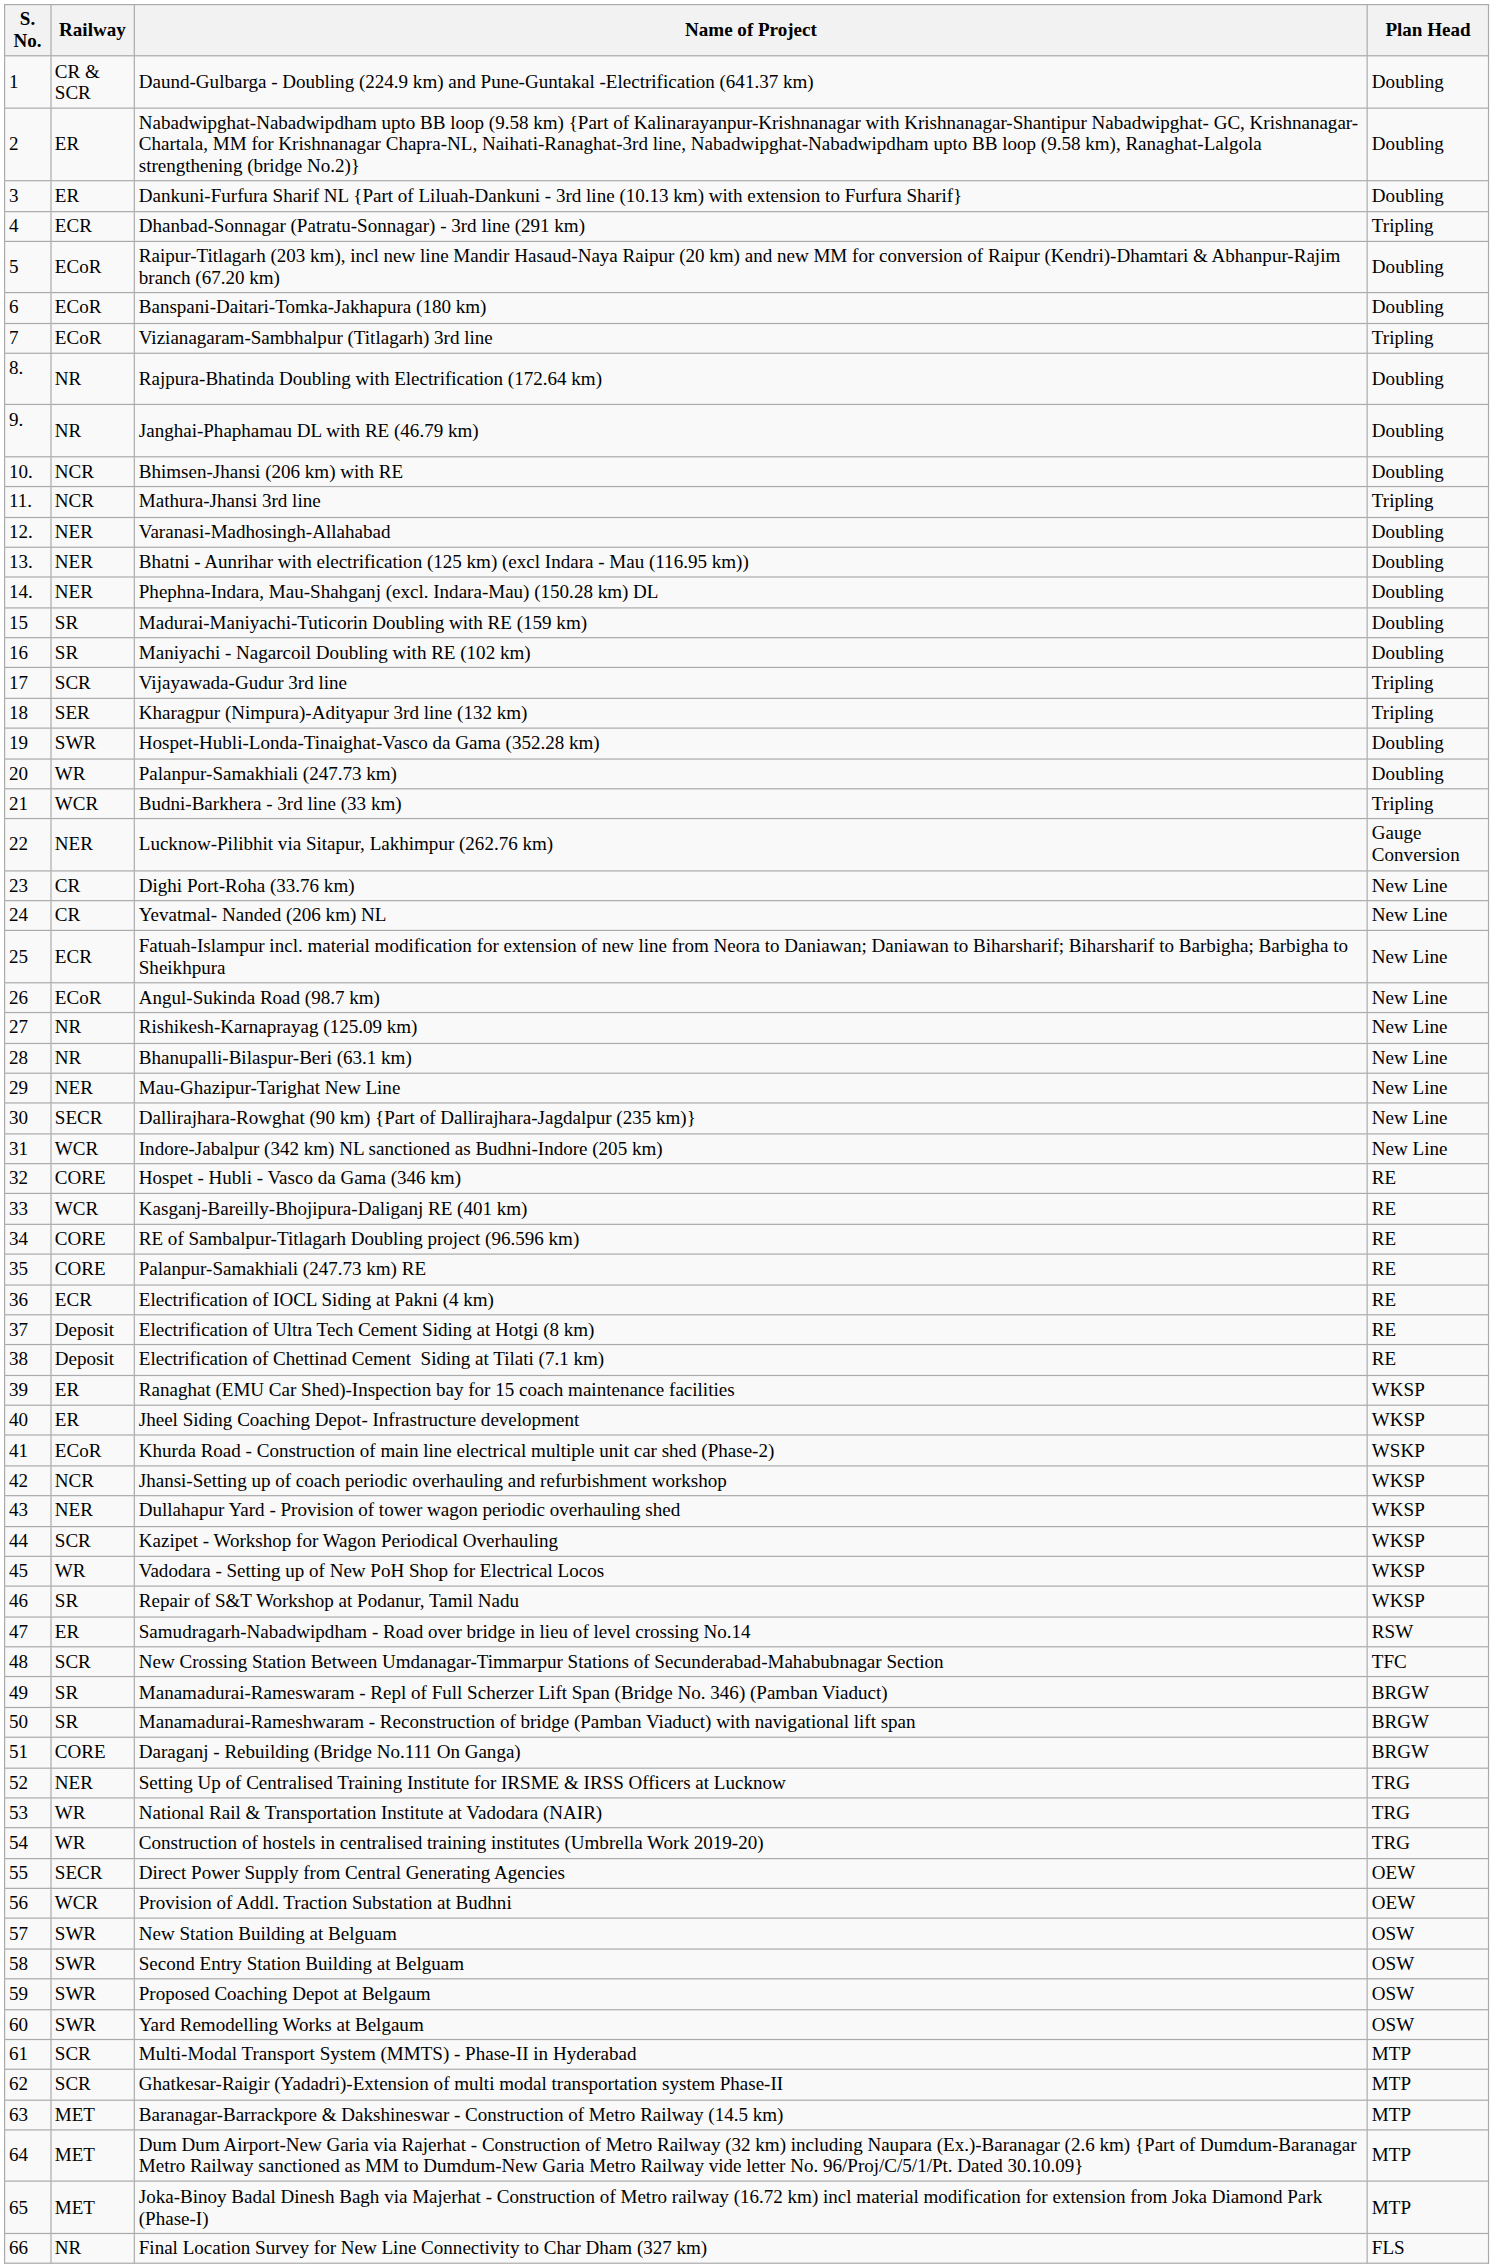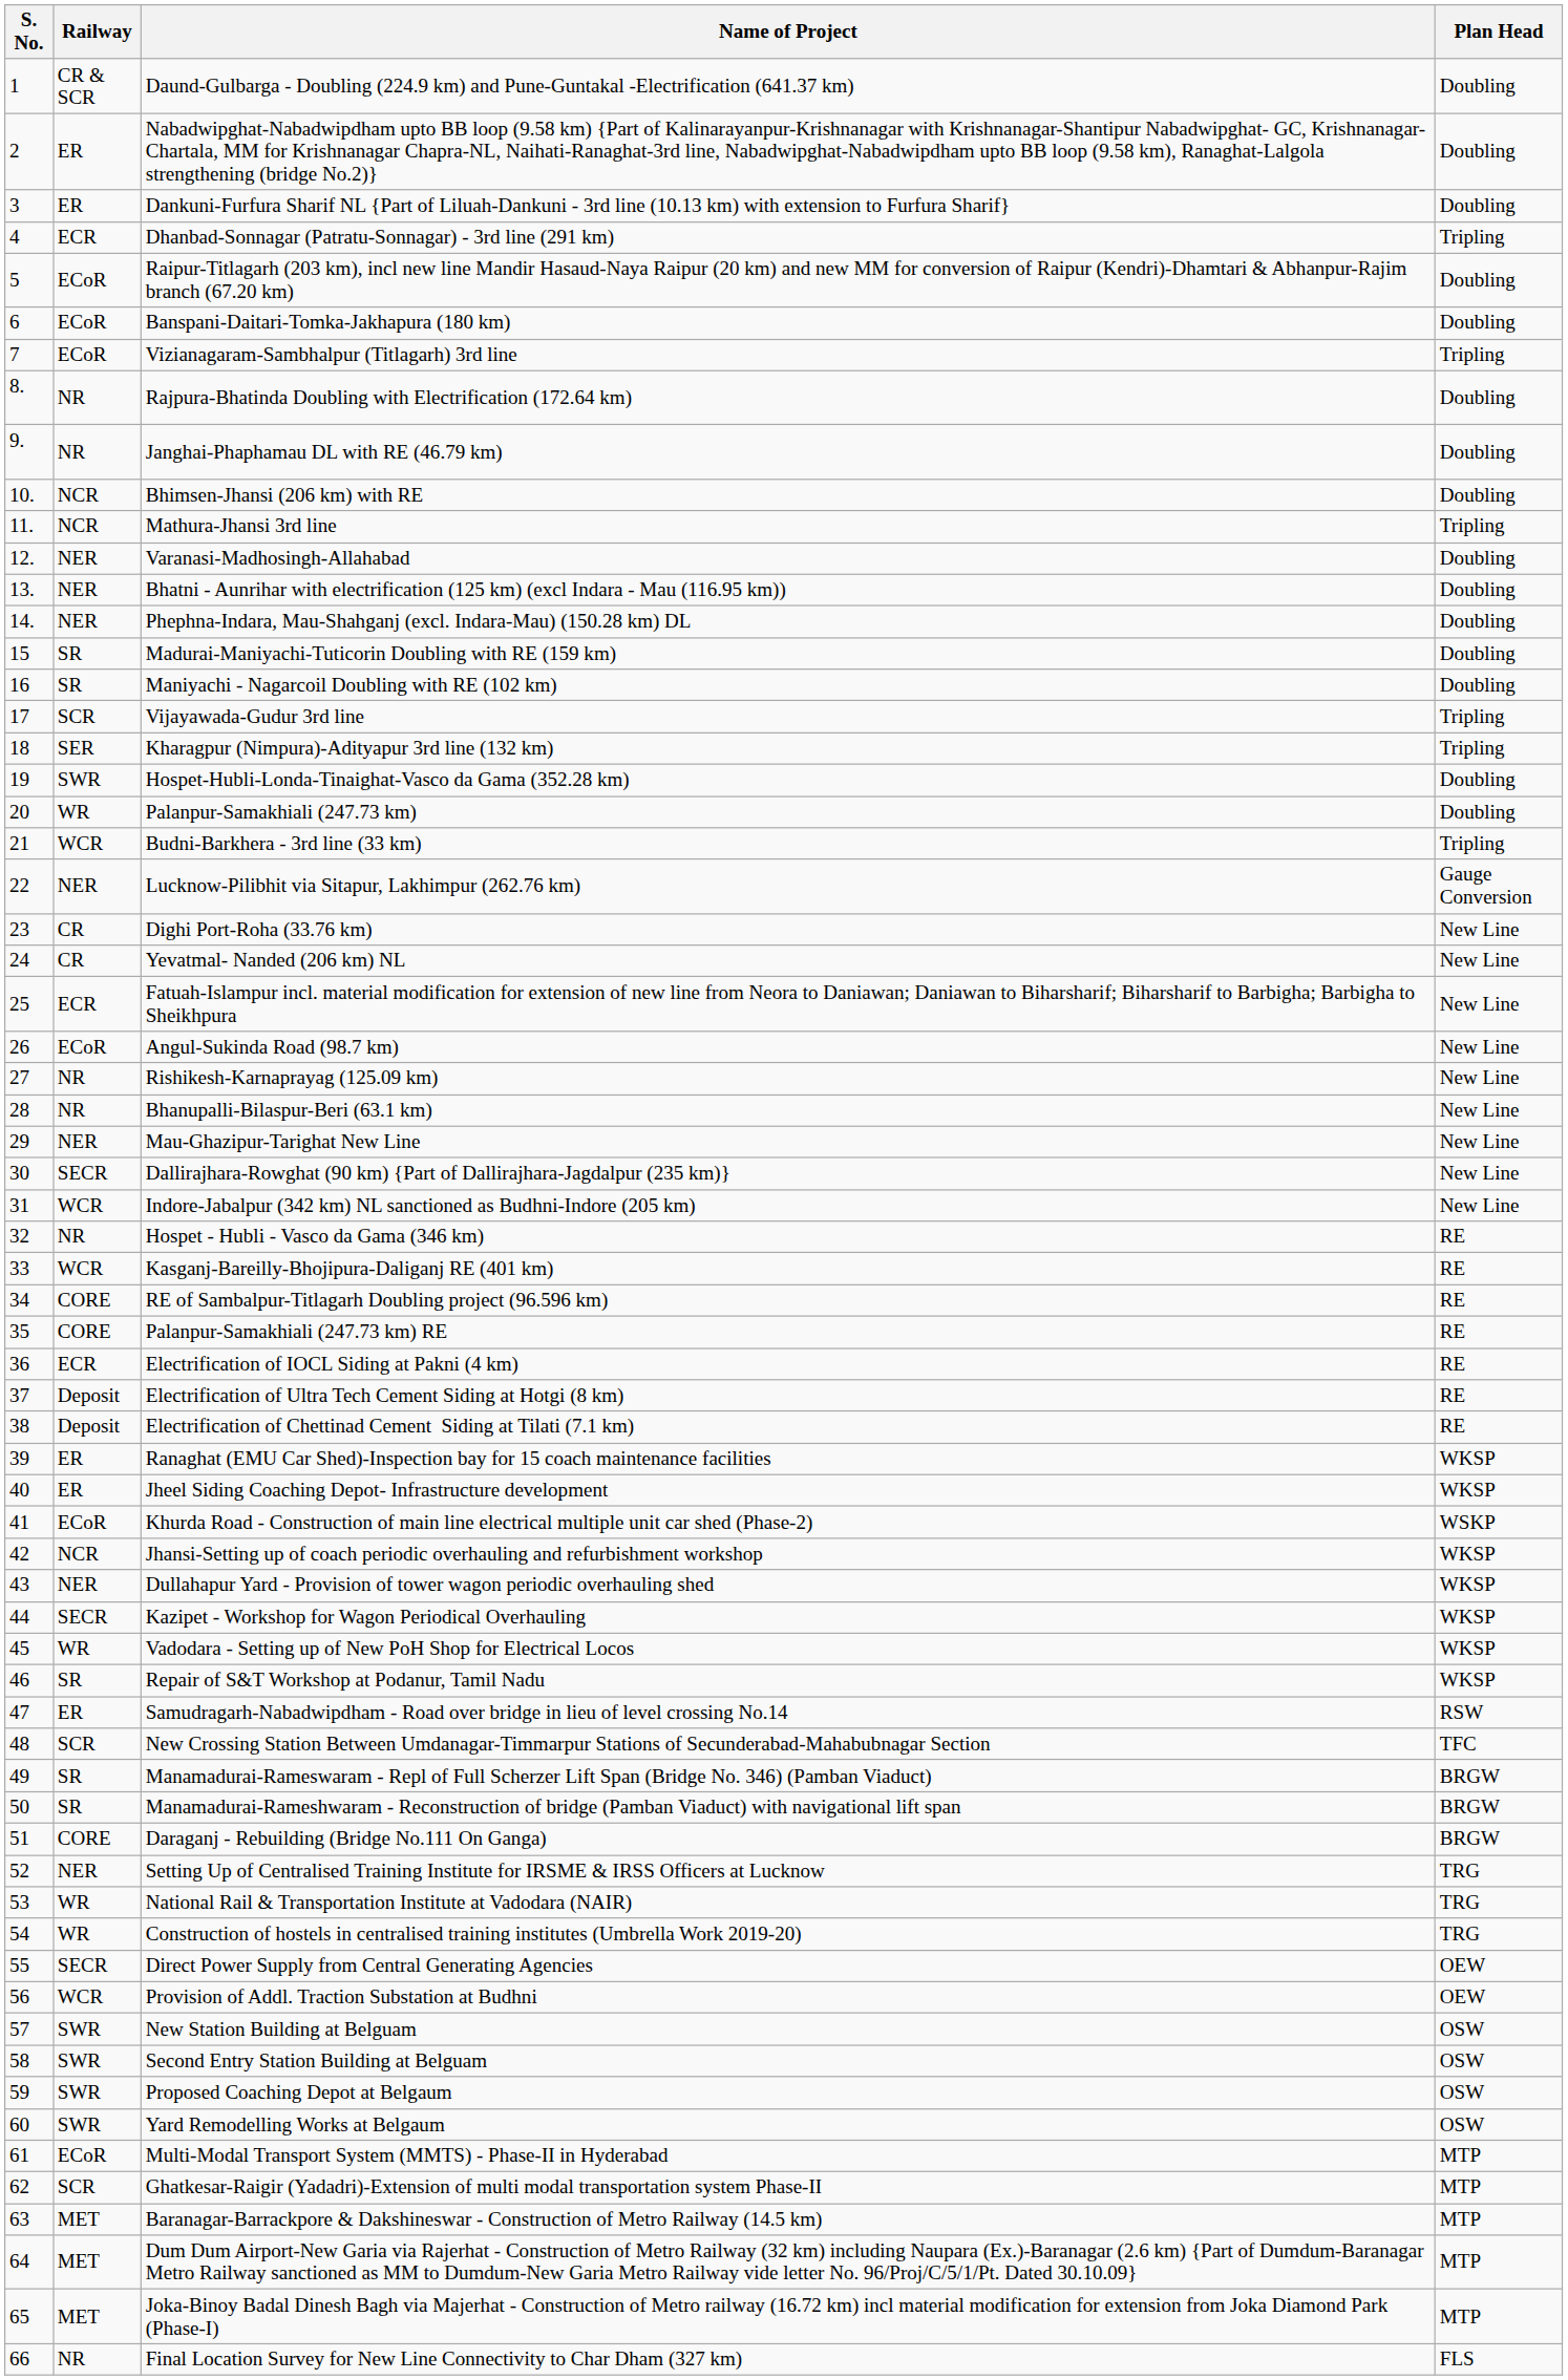Hospet - Hubli - Vasco da Gama (346 km) | Railway: CORE -> NR
Kazipet - Workshop for Wagon Periodical Overhauling | Railway: SCR -> SECR
Multi-Modal Transport System (MMTS) - Phase-II in Hyderabad | Railway: SCR -> ECoR
